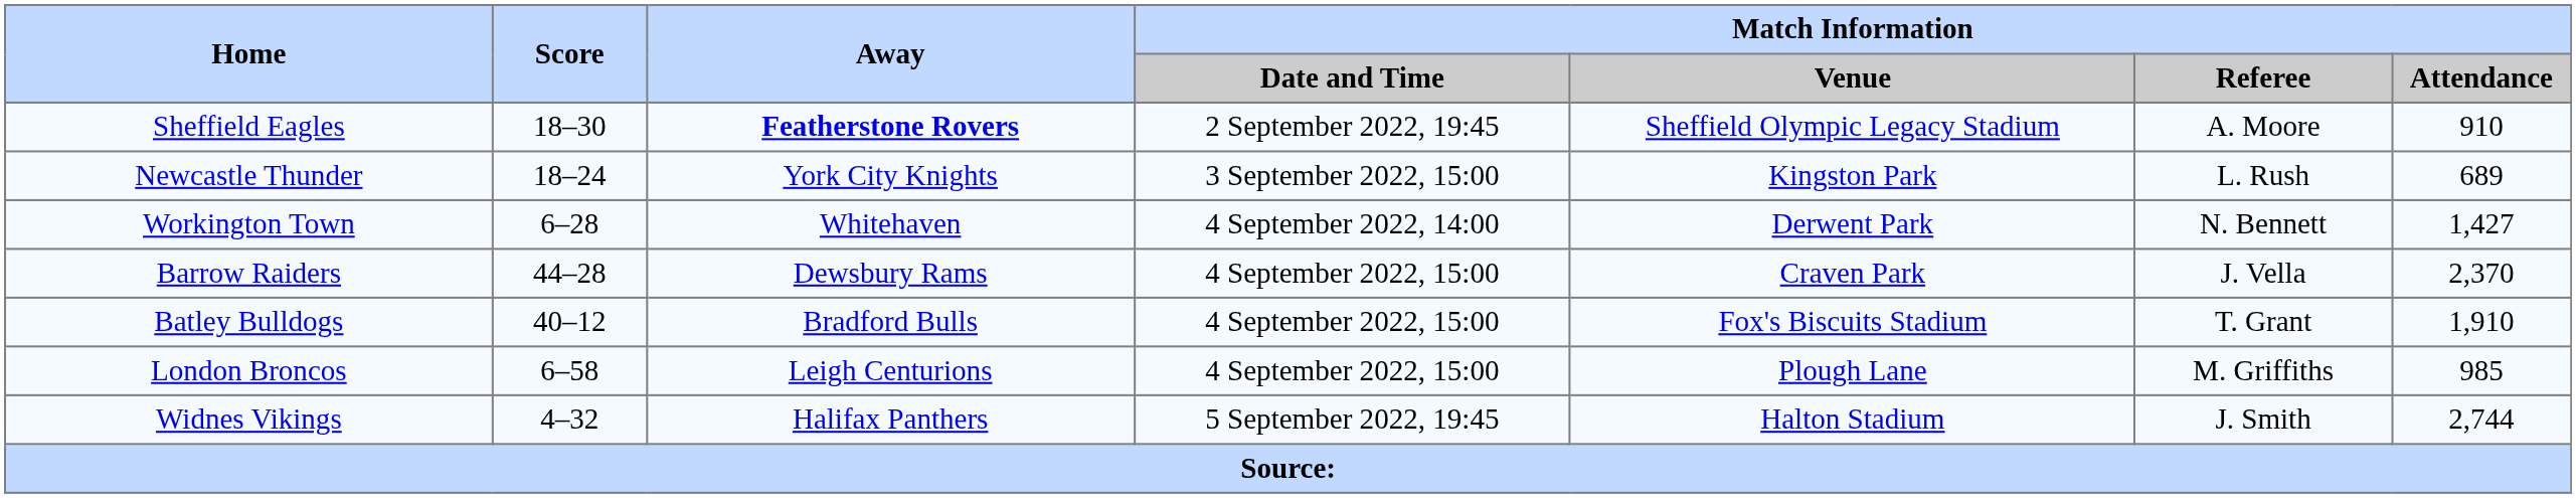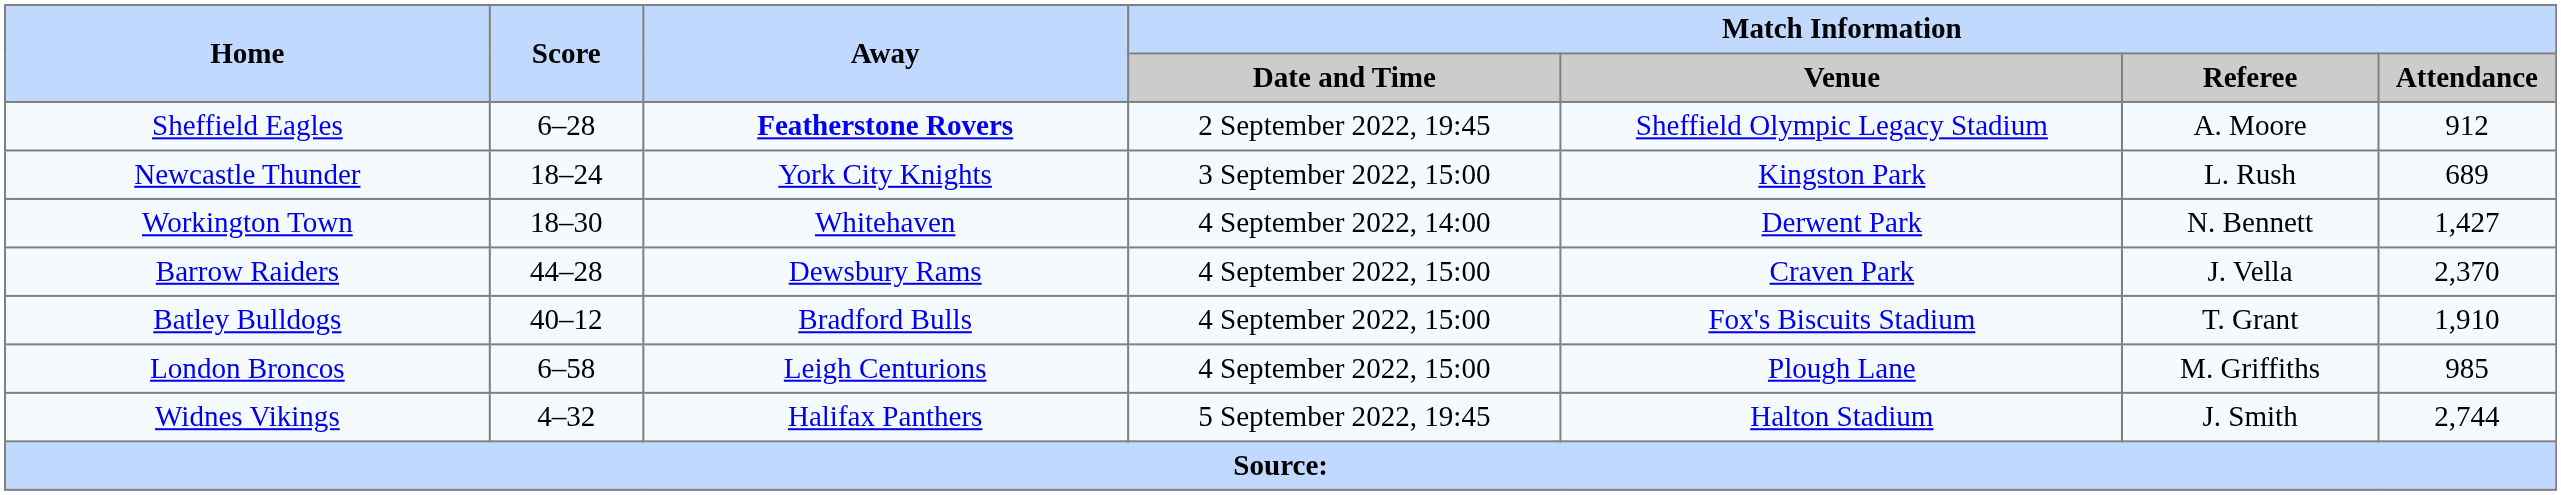Sheffield Eagles | Score: 18–30 -> 6–28
Sheffield Eagles | Match Information / Attendance: 910 -> 912
Workington Town | Score: 6–28 -> 18–30
